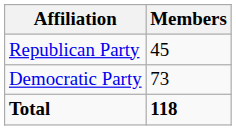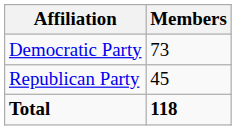rows swapped: Democratic Party <-> Republican Party
